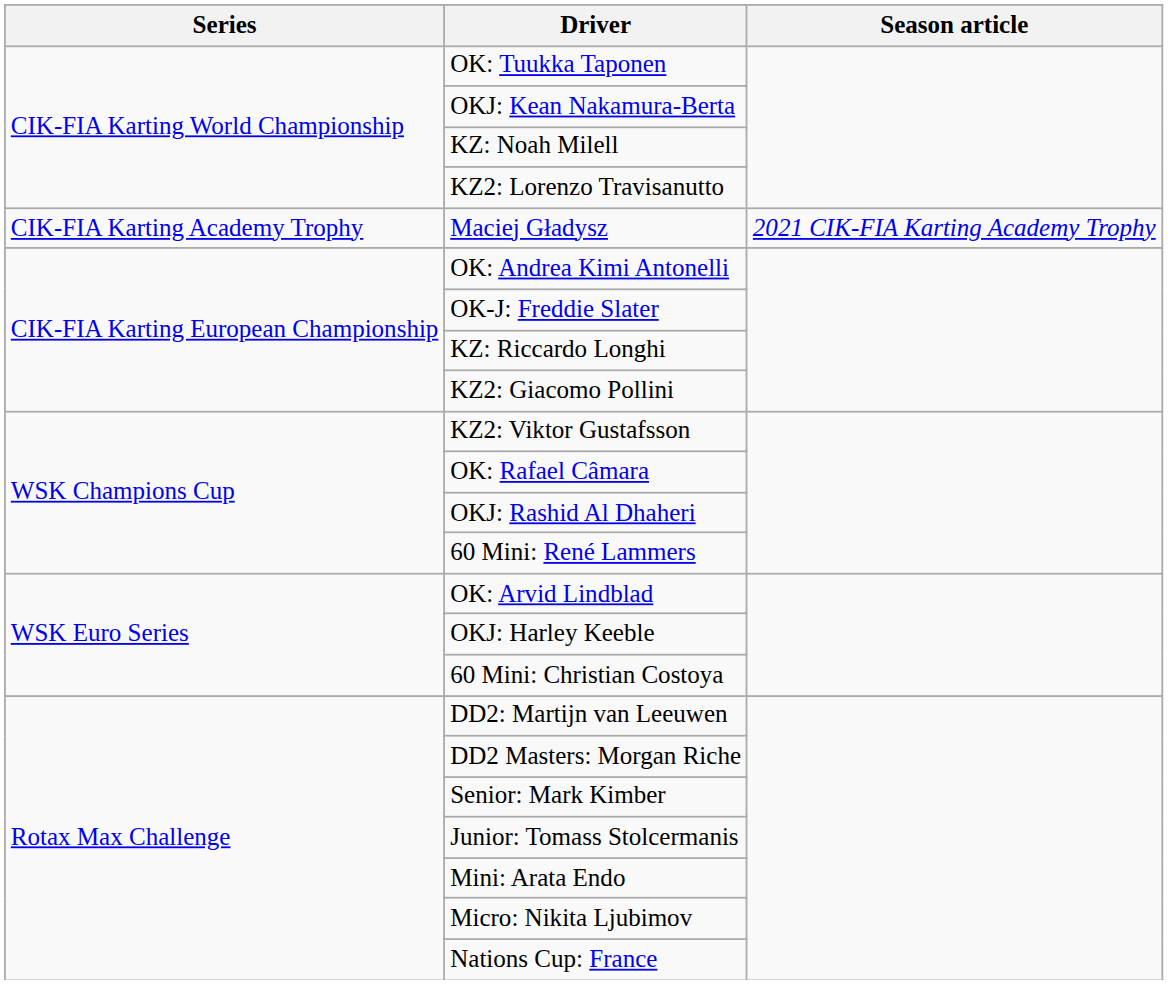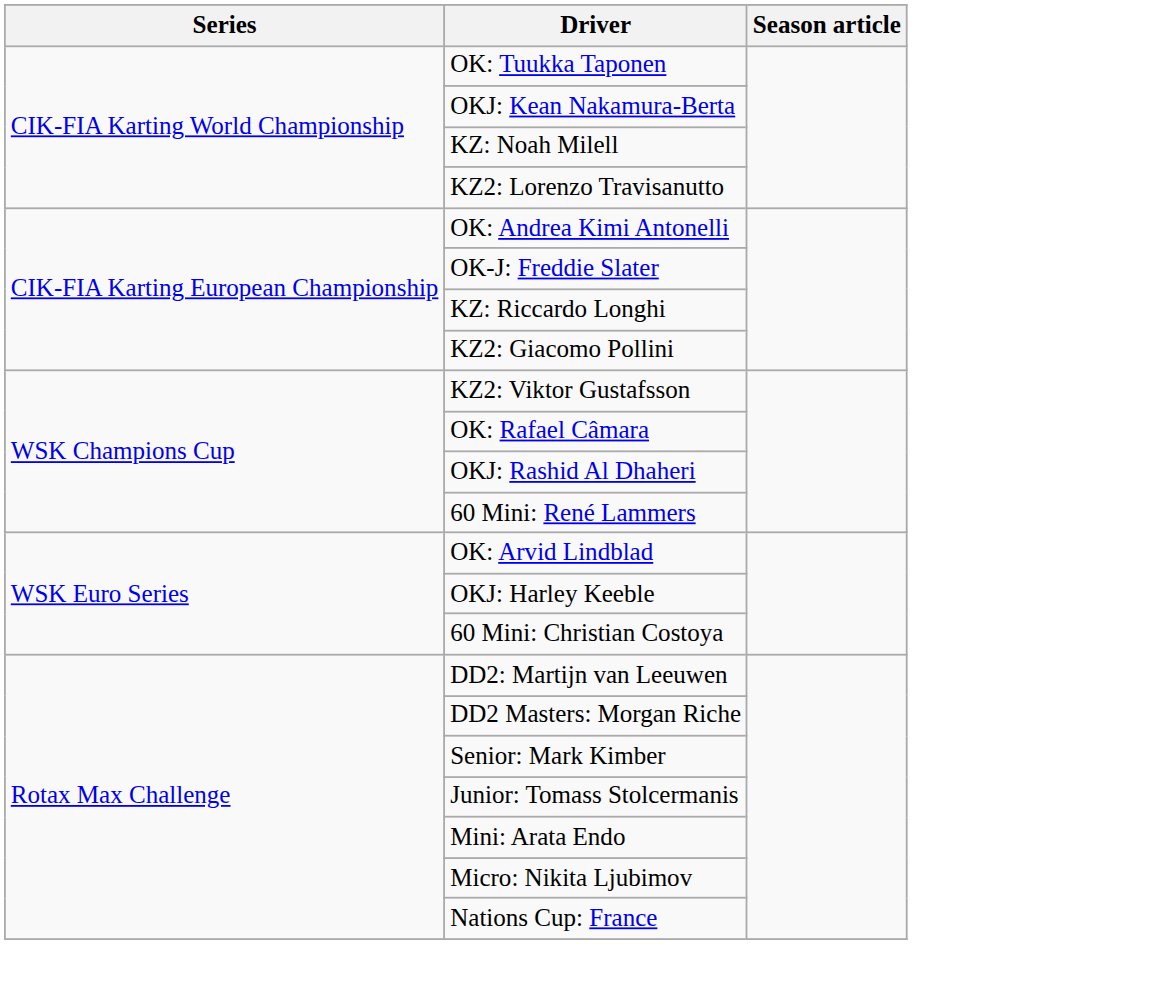- row: CIK-FIA Karting Academy Trophy | Maciej Gładysz | 2021 CIK-FIA Karting Academy Trophy
